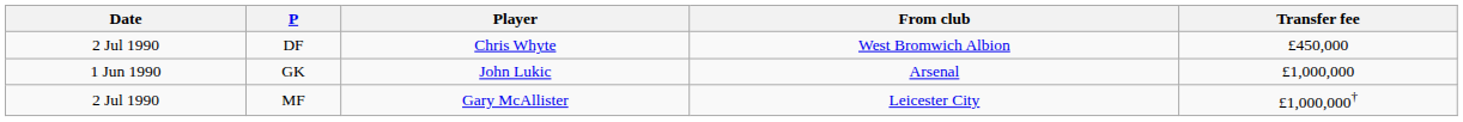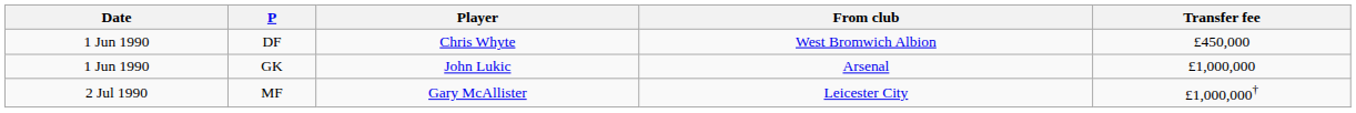DF | Date: 2 Jul 1990 -> 1 Jun 1990
